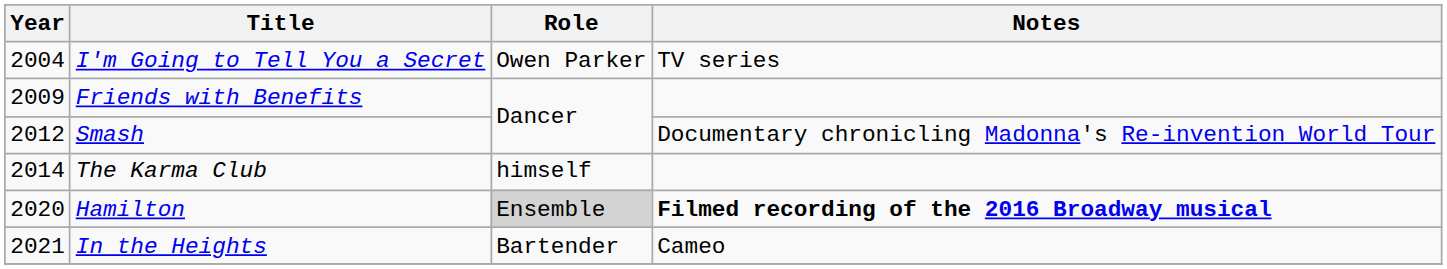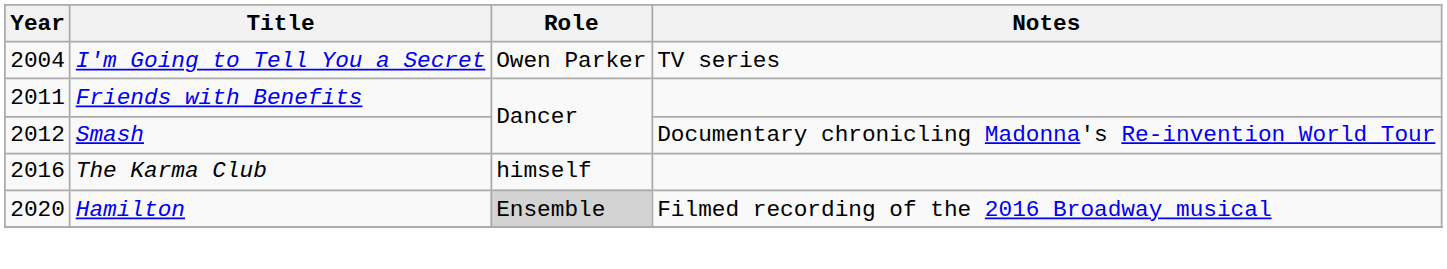Friends with Benefits | Year: 2009 -> 2011
The Karma Club | Year: 2014 -> 2016
Hamilton | Notes: bold -> normal
- row: 2021 | In the Heights | Bartender | Cameo
